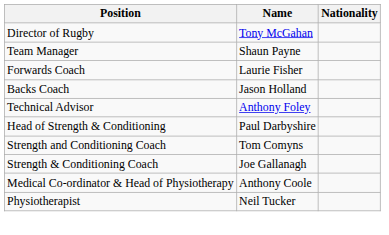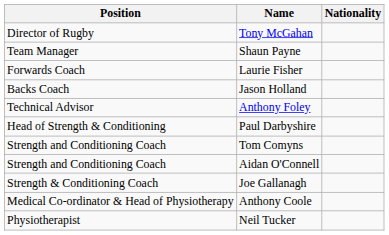+ row: Strength and Conditioning Coach | Aidan O'Connell
